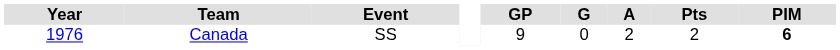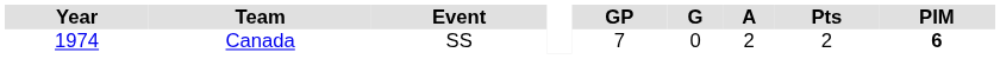Canada | Year: 1976 -> 1974
Canada | GP: 9 -> 7
